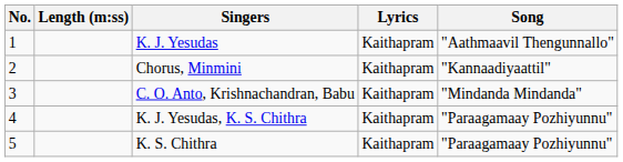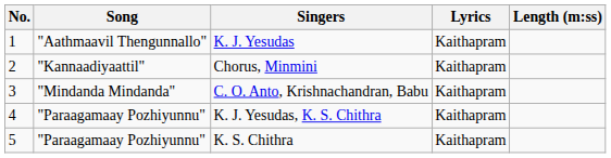columns swapped: Song <-> Length (m:ss)
